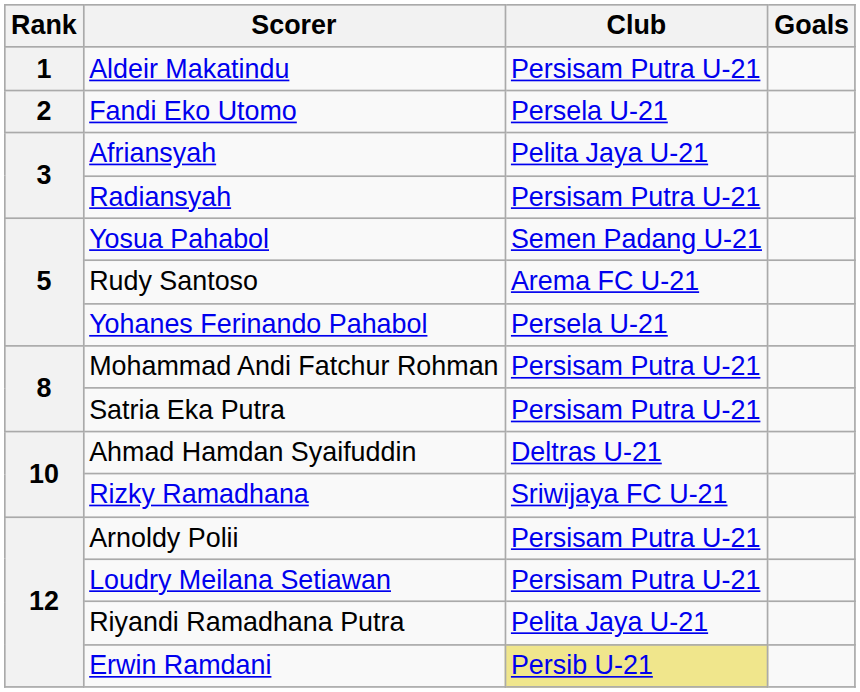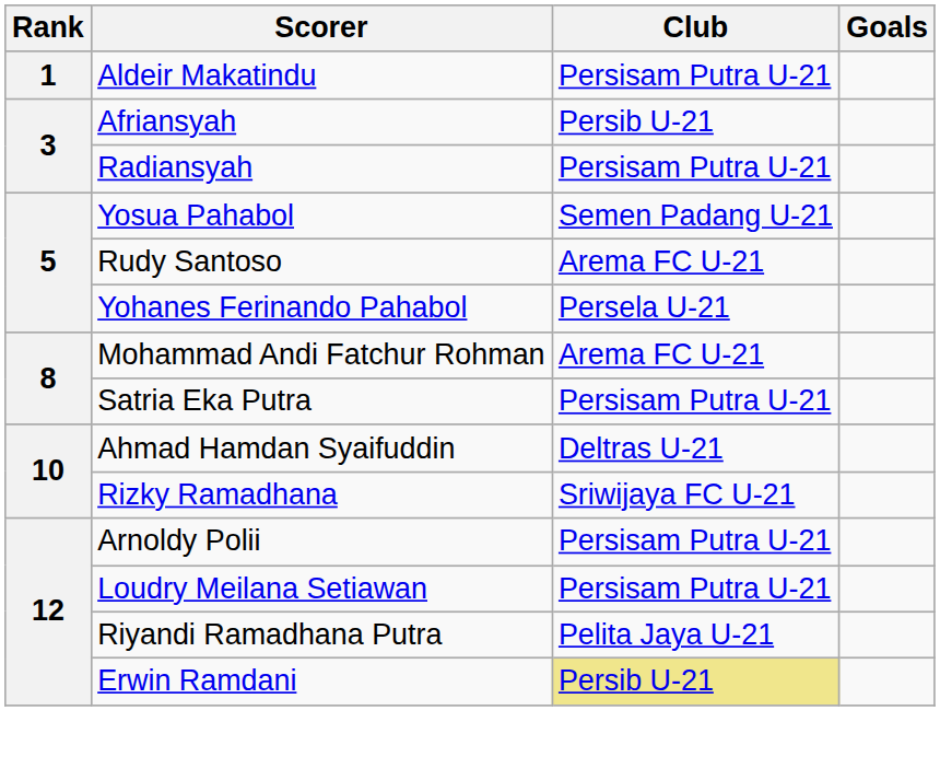- row: 2 | Fandi Eko Utomo | Persela U-21
Afriansyah | Club: Pelita Jaya U-21 -> Persib U-21
Mohammad Andi Fatchur Rohman | Club: Persisam Putra U-21 -> Arema FC U-21
